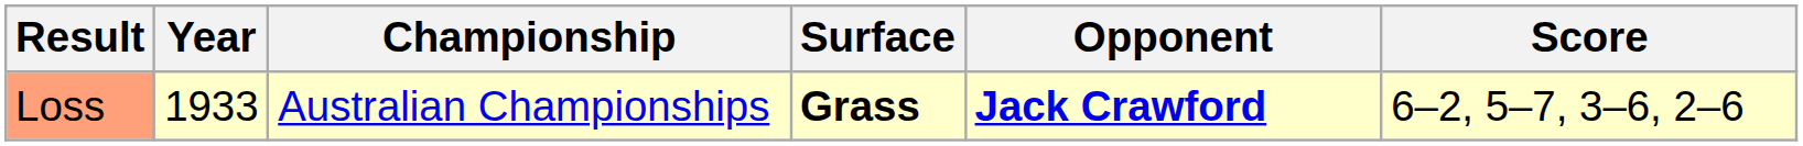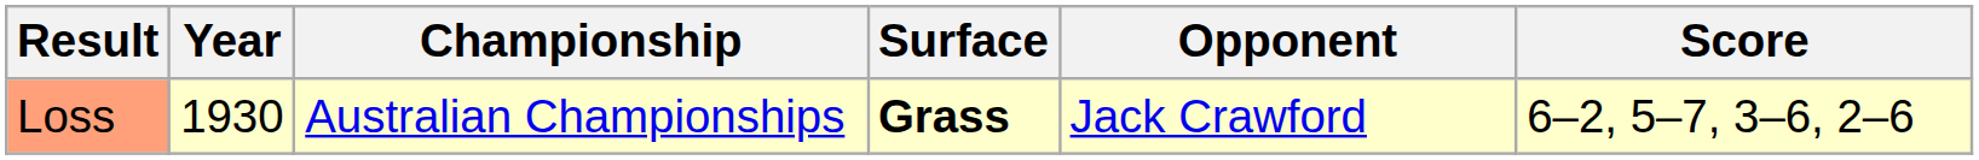Loss | Year: 1933 -> 1930
Loss | Opponent: bold -> normal
